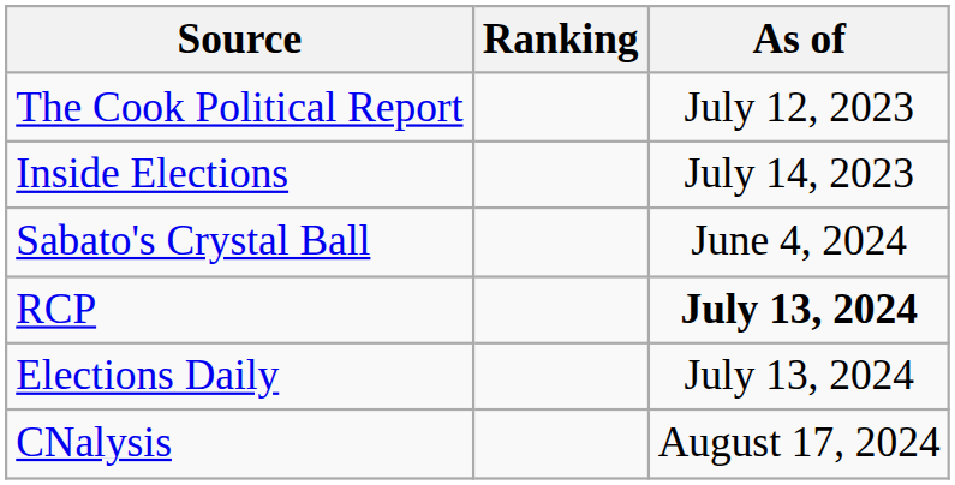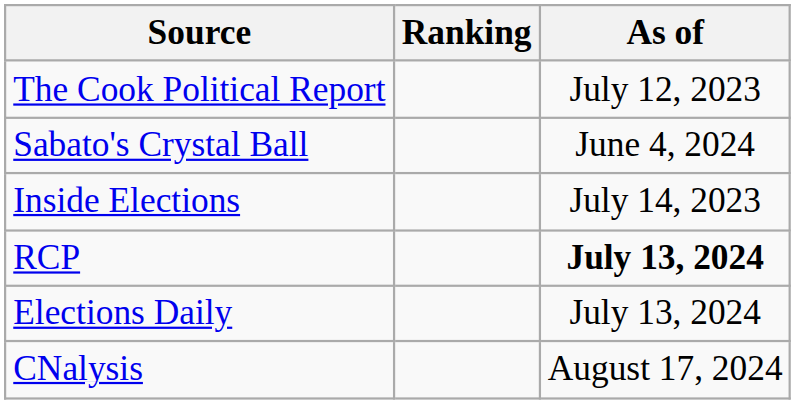rows swapped: Inside Elections <-> Sabato's Crystal Ball
